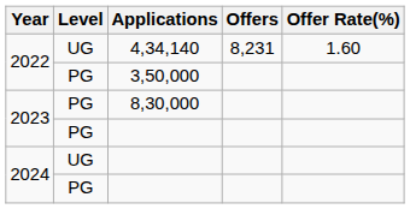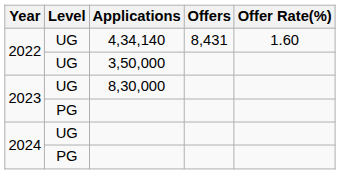4,34,140 | Offers: 8,231 -> 8,431
3,50,000 | Level: PG -> UG
8,30,000 | Level: PG -> UG
